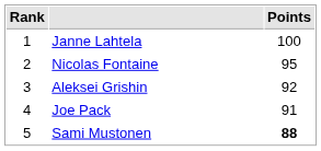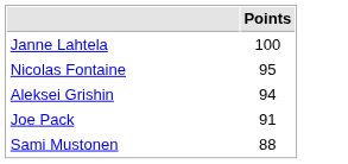- column: Rank | 1 | 2 | 3 | 4 | 5
Aleksei Grishin | Points: 92 -> 94
Sami Mustonen | Points: bold -> normal
